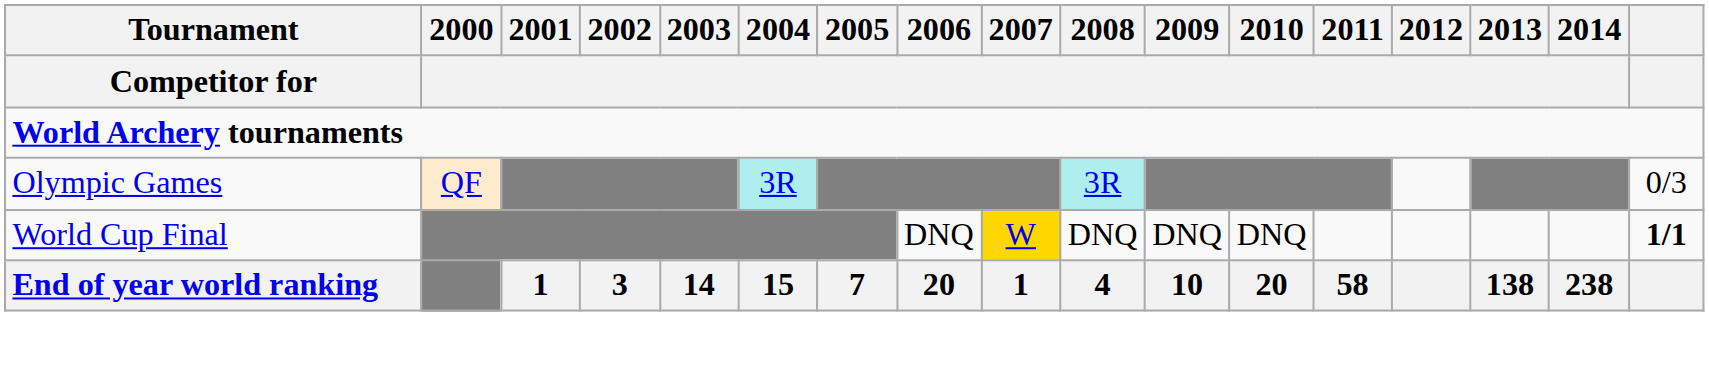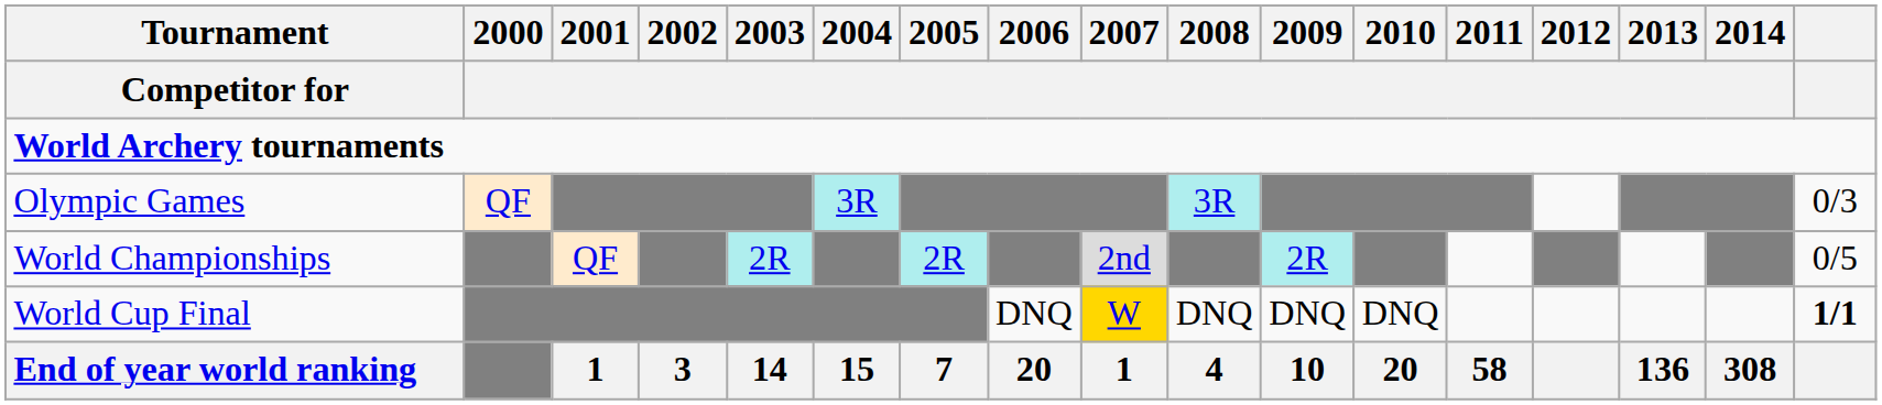+ row: World Championships | QF | 2R | 2R | 2nd | 2R | 0/5
End of year world ranking | 2013: 138 -> 136
End of year world ranking | 2014: 238 -> 308
